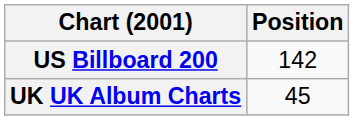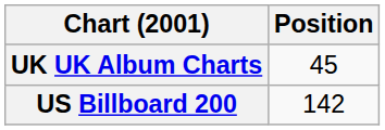rows swapped: US Billboard 200 <-> UK UK Album Charts
